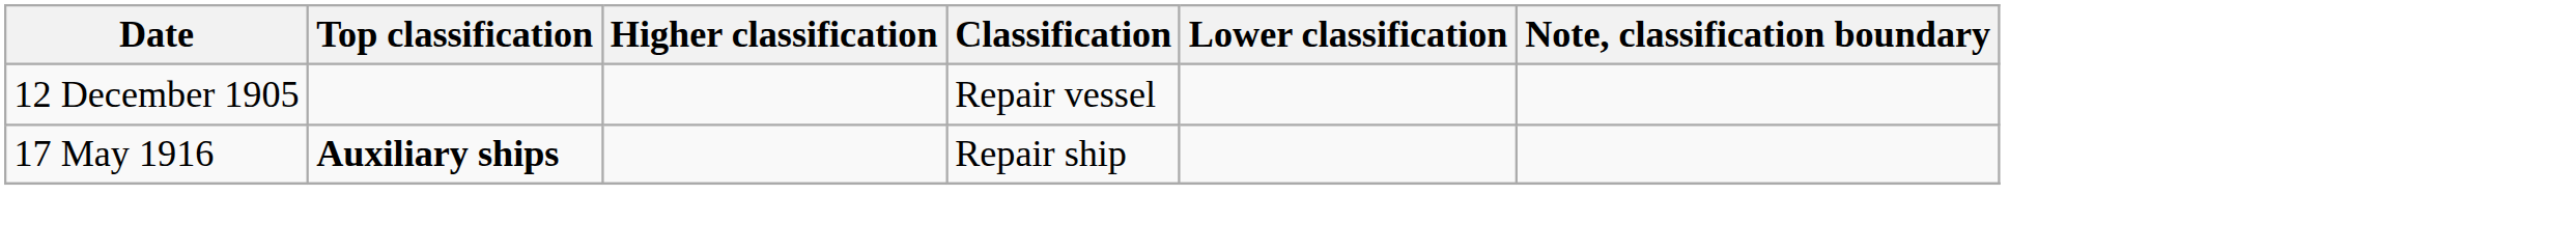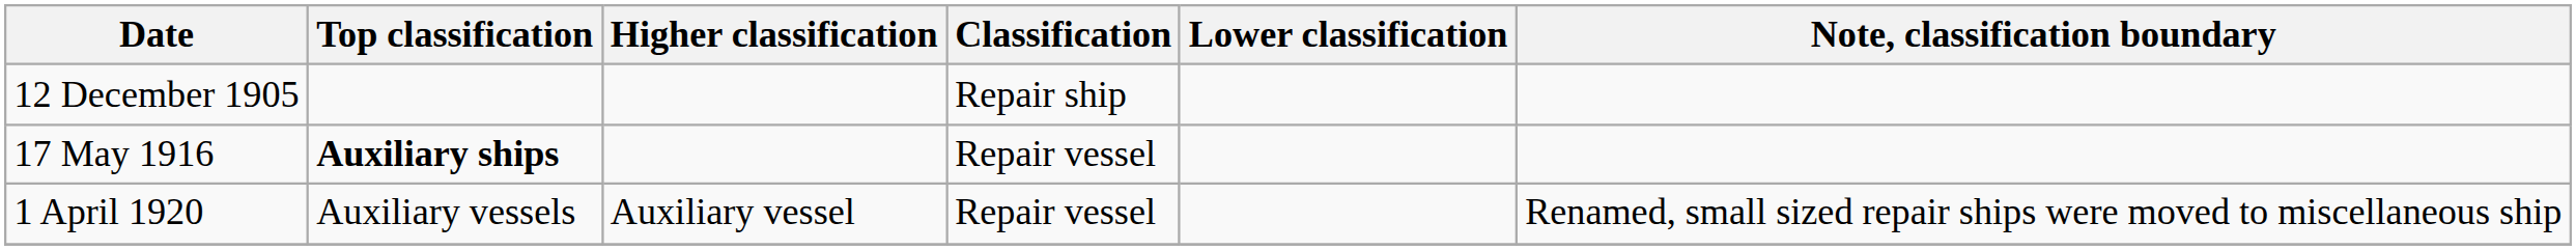12 December 1905 | Classification: Repair vessel -> Repair ship
17 May 1916 | Classification: Repair ship -> Repair vessel
+ row: 1 April 1920 | Auxiliary vessels | Auxiliary vessel | Repair vessel | Renamed, small sized repair ships were moved to miscellaneous ship
